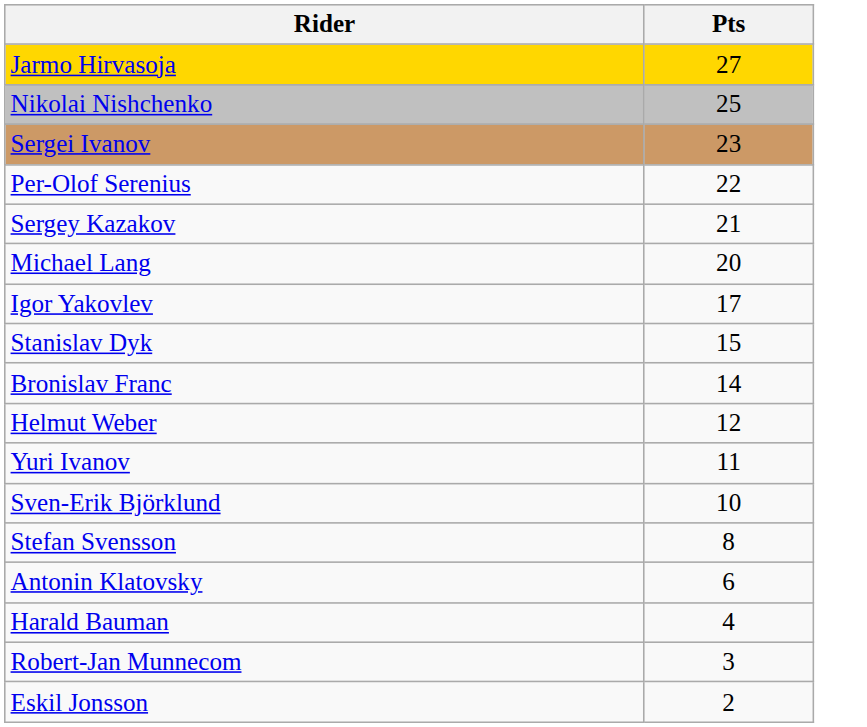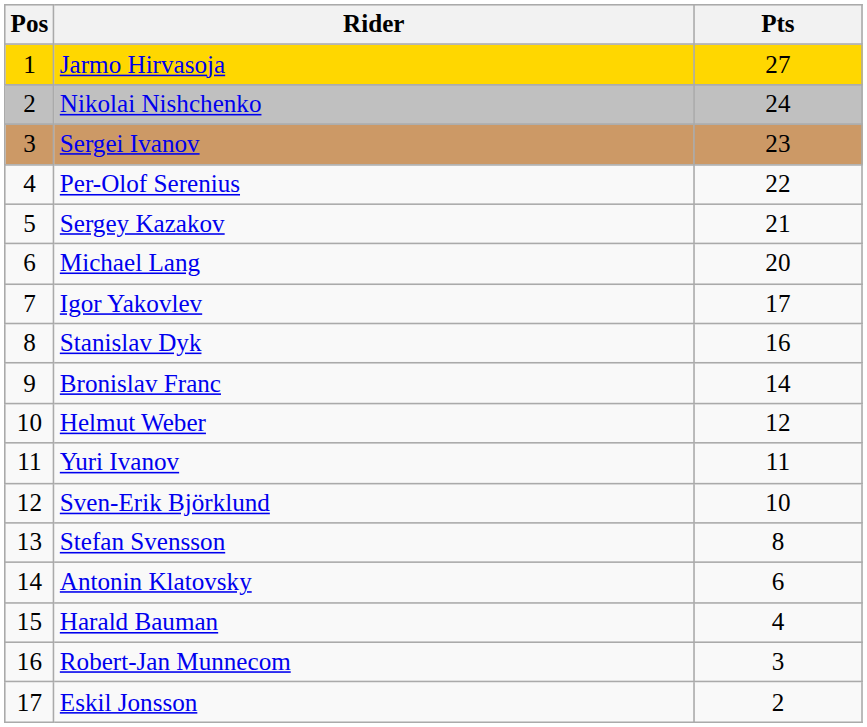+ column: Pos | 1 | 2 | 3 | 4 | 5 | 6 | 7 | 8 | 9 | 10 | 11 | 12 | 13 | 14 | 15 | 16 | 17
Nikolai Nishchenko | Pts: 25 -> 24
Stanislav Dyk | Pts: 15 -> 16
